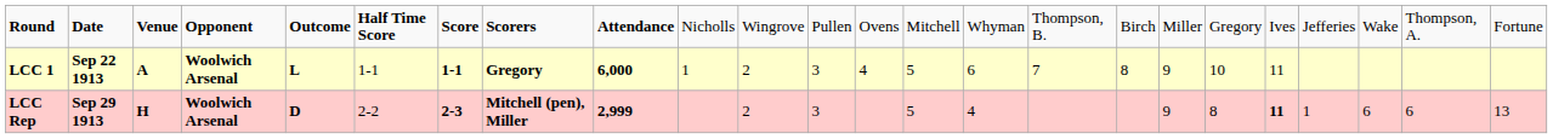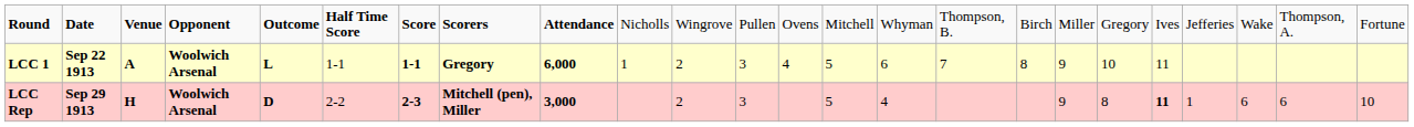LCC Rep | column 9: 2,999 -> 3,000
LCC Rep | column 24: 13 -> 10
